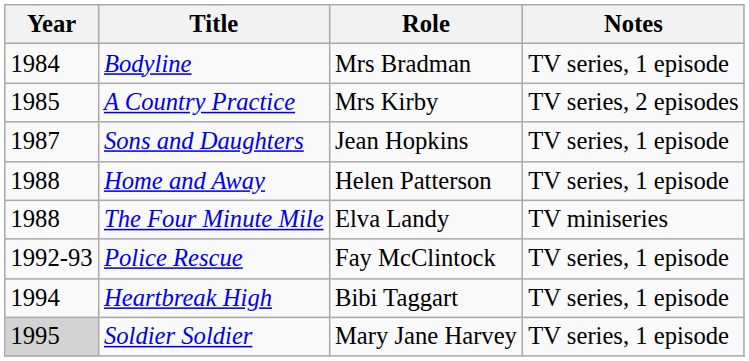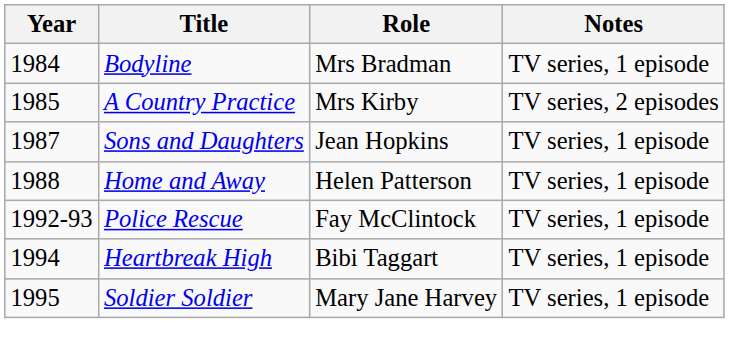- row: 1988 | The Four Minute Mile | Elva Landy | TV miniseries
Soldier Soldier | Year: lightgrey background -> no background
